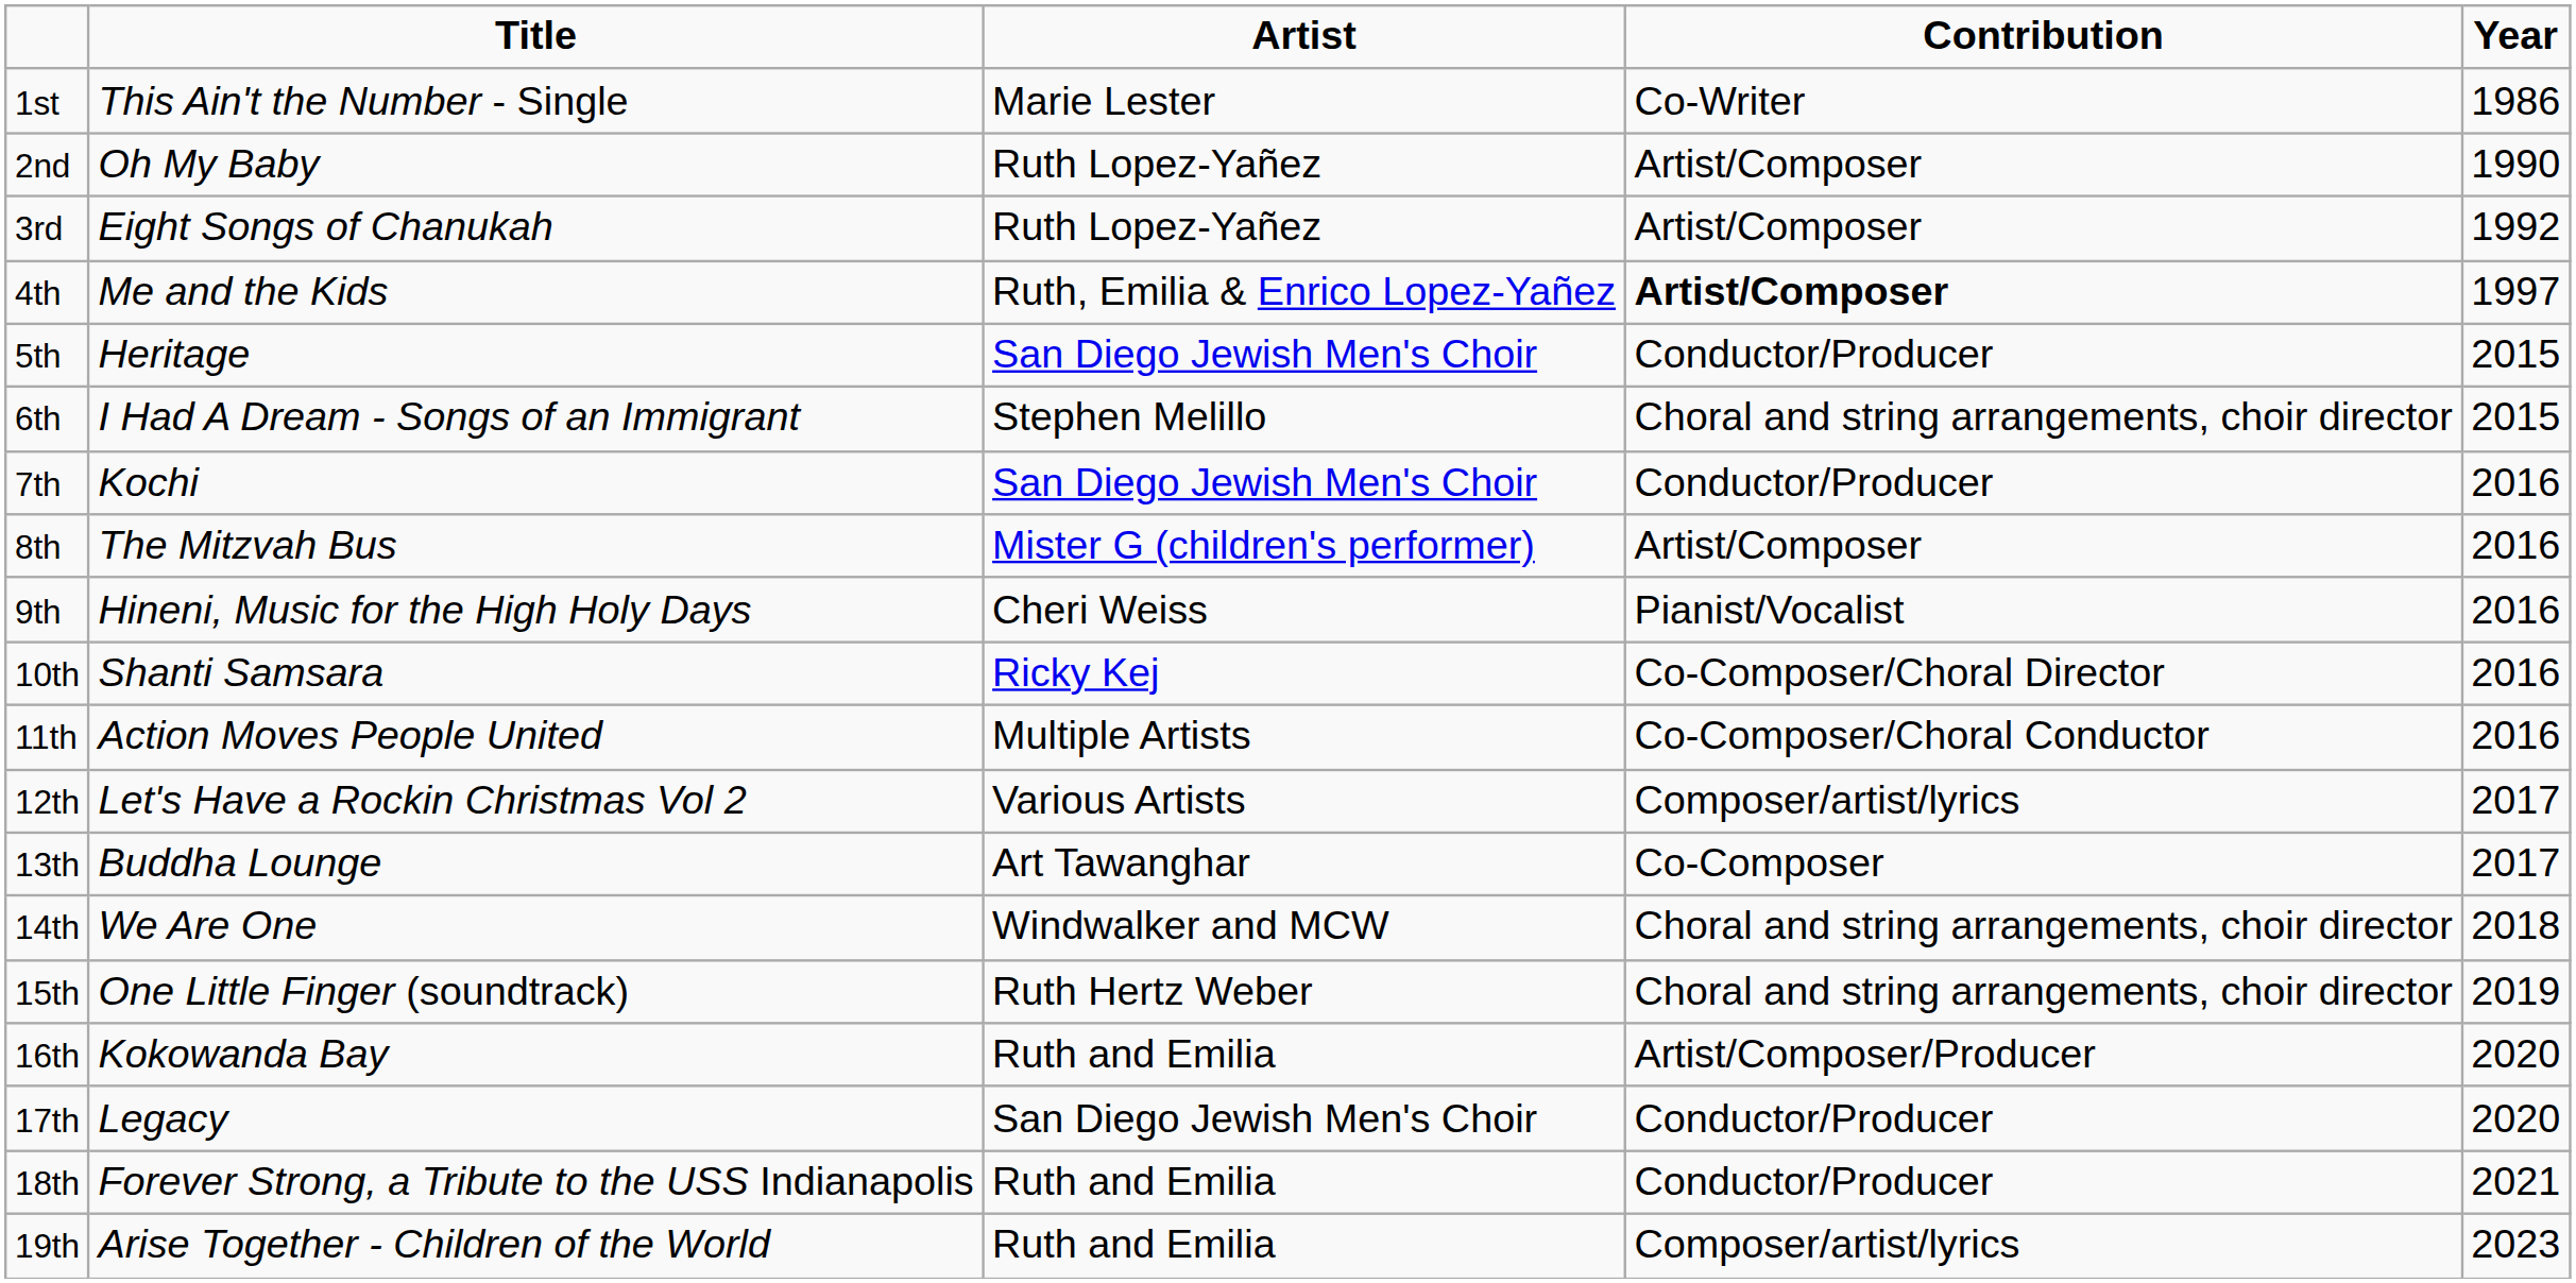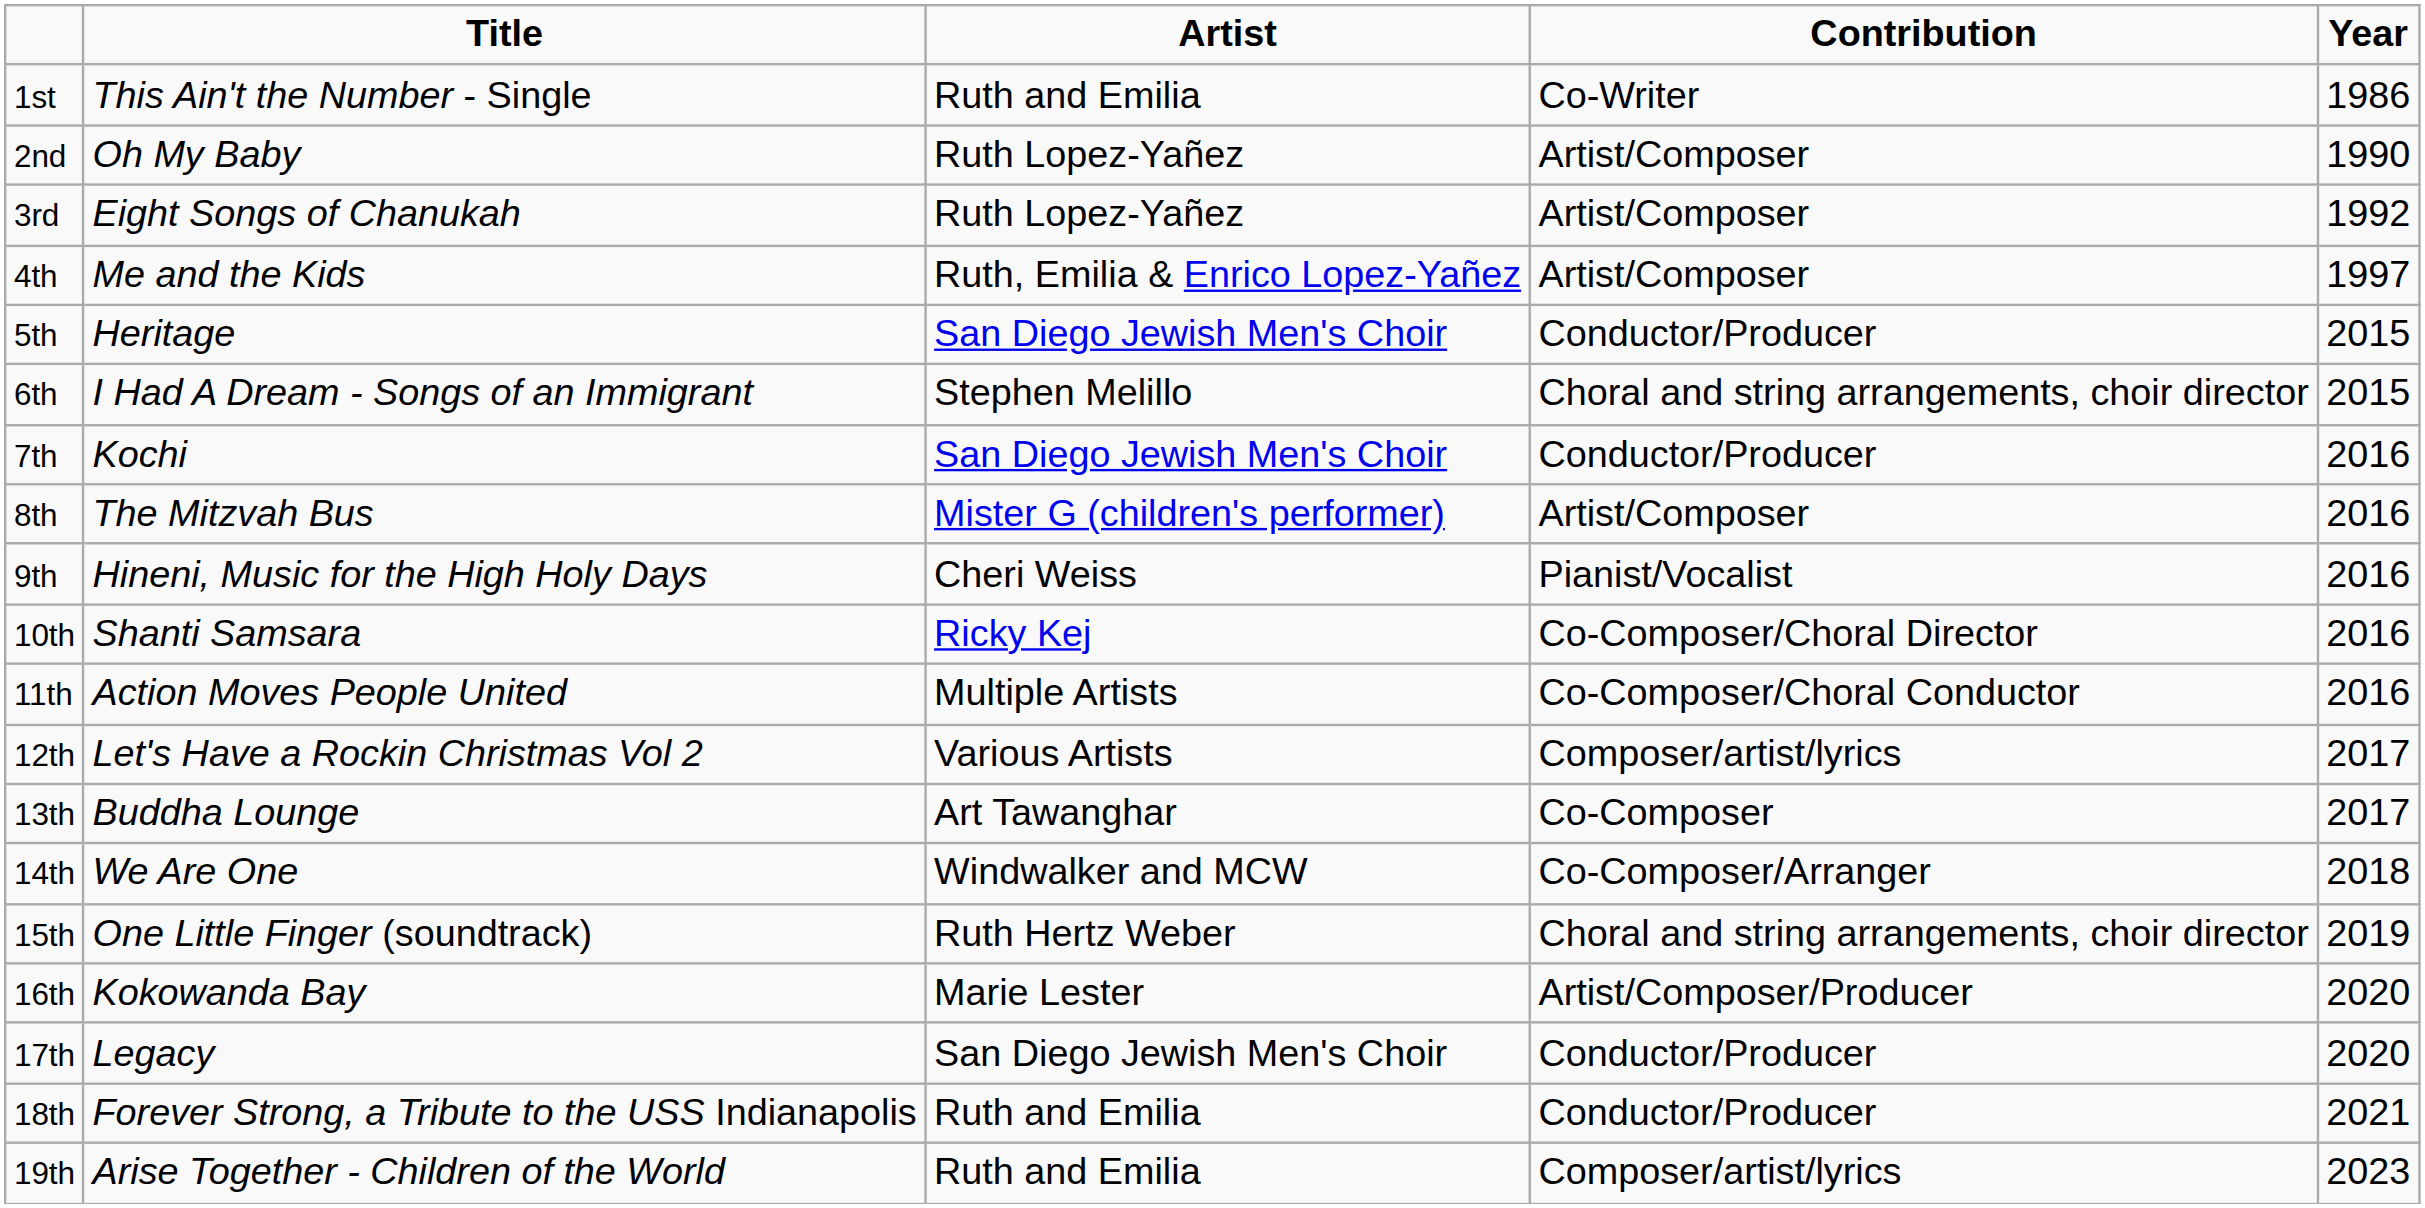1st | Artist: Marie Lester -> Ruth and Emilia
4th | Contribution: bold -> normal
14th | Contribution: Choral and string arrangements, choir director -> Co-Composer/Arranger
16th | Artist: Ruth and Emilia -> Marie Lester
